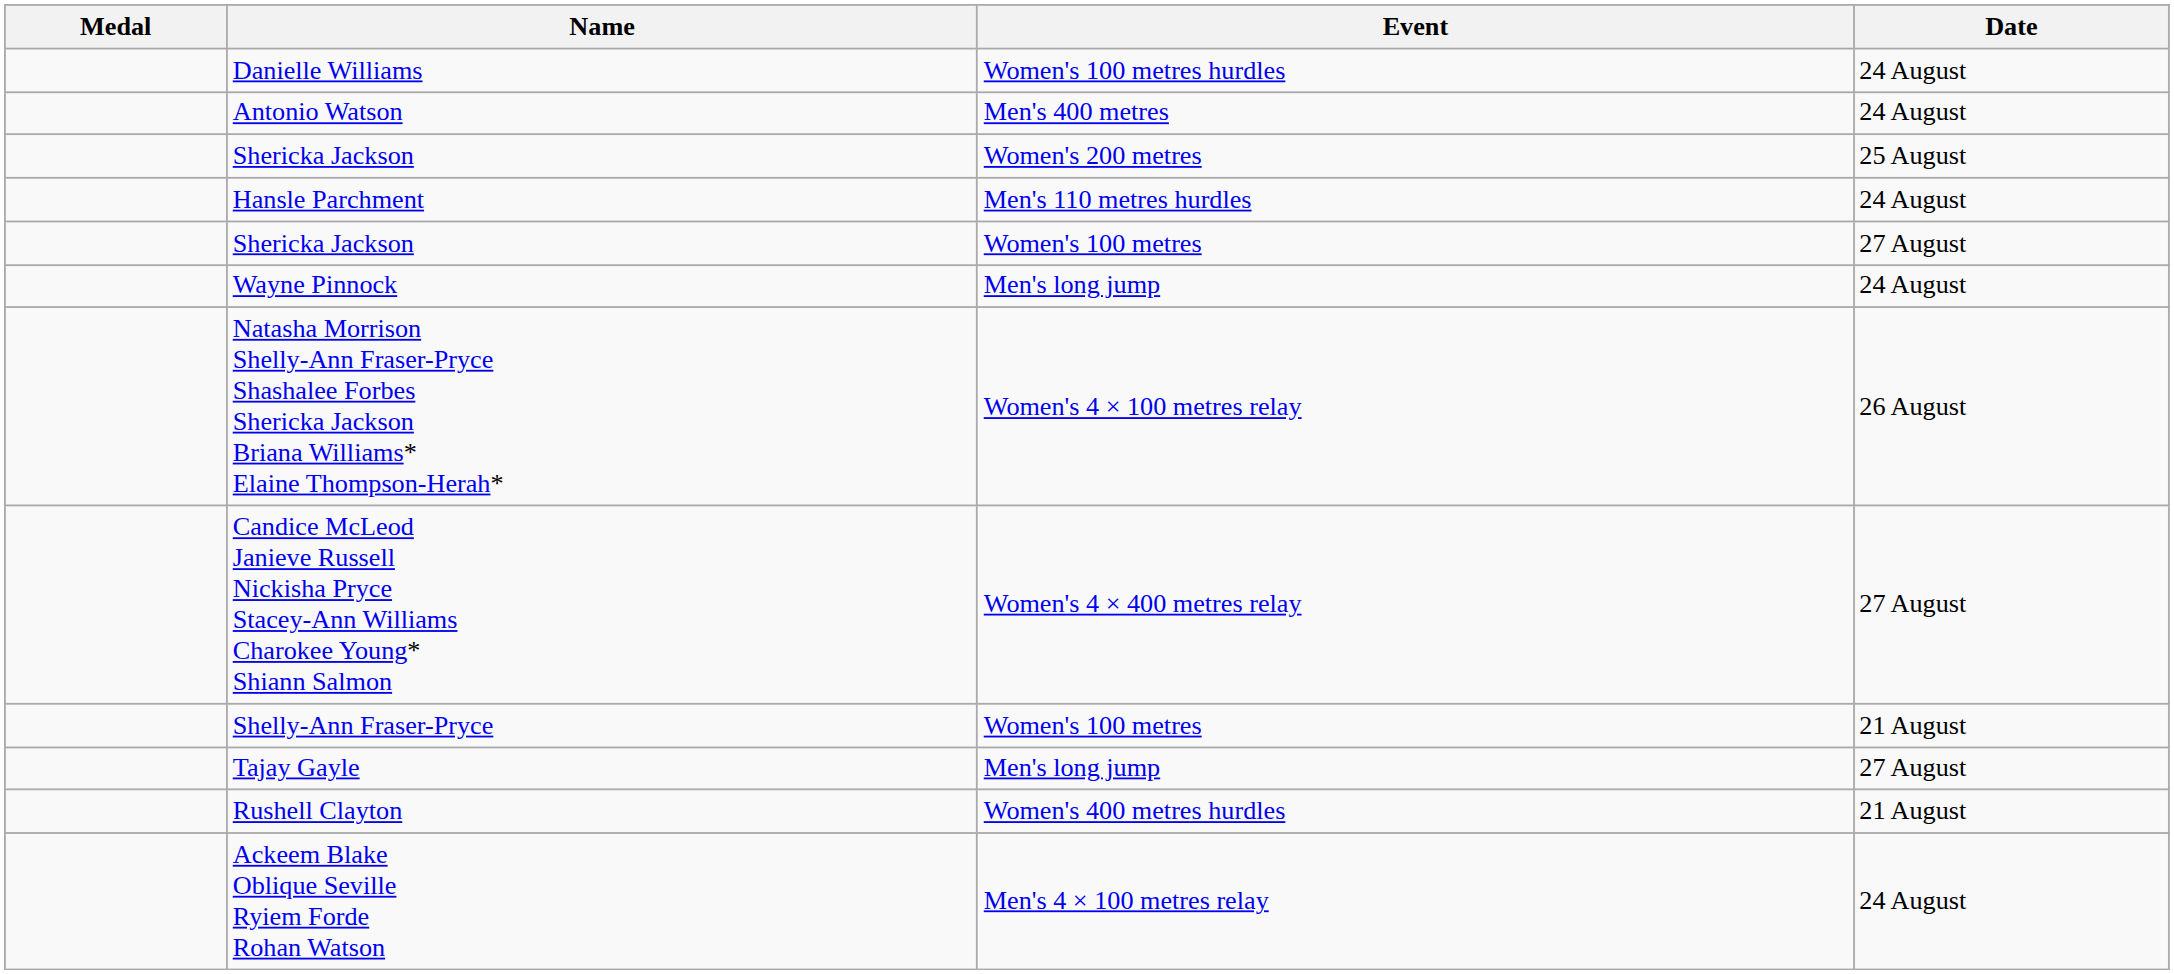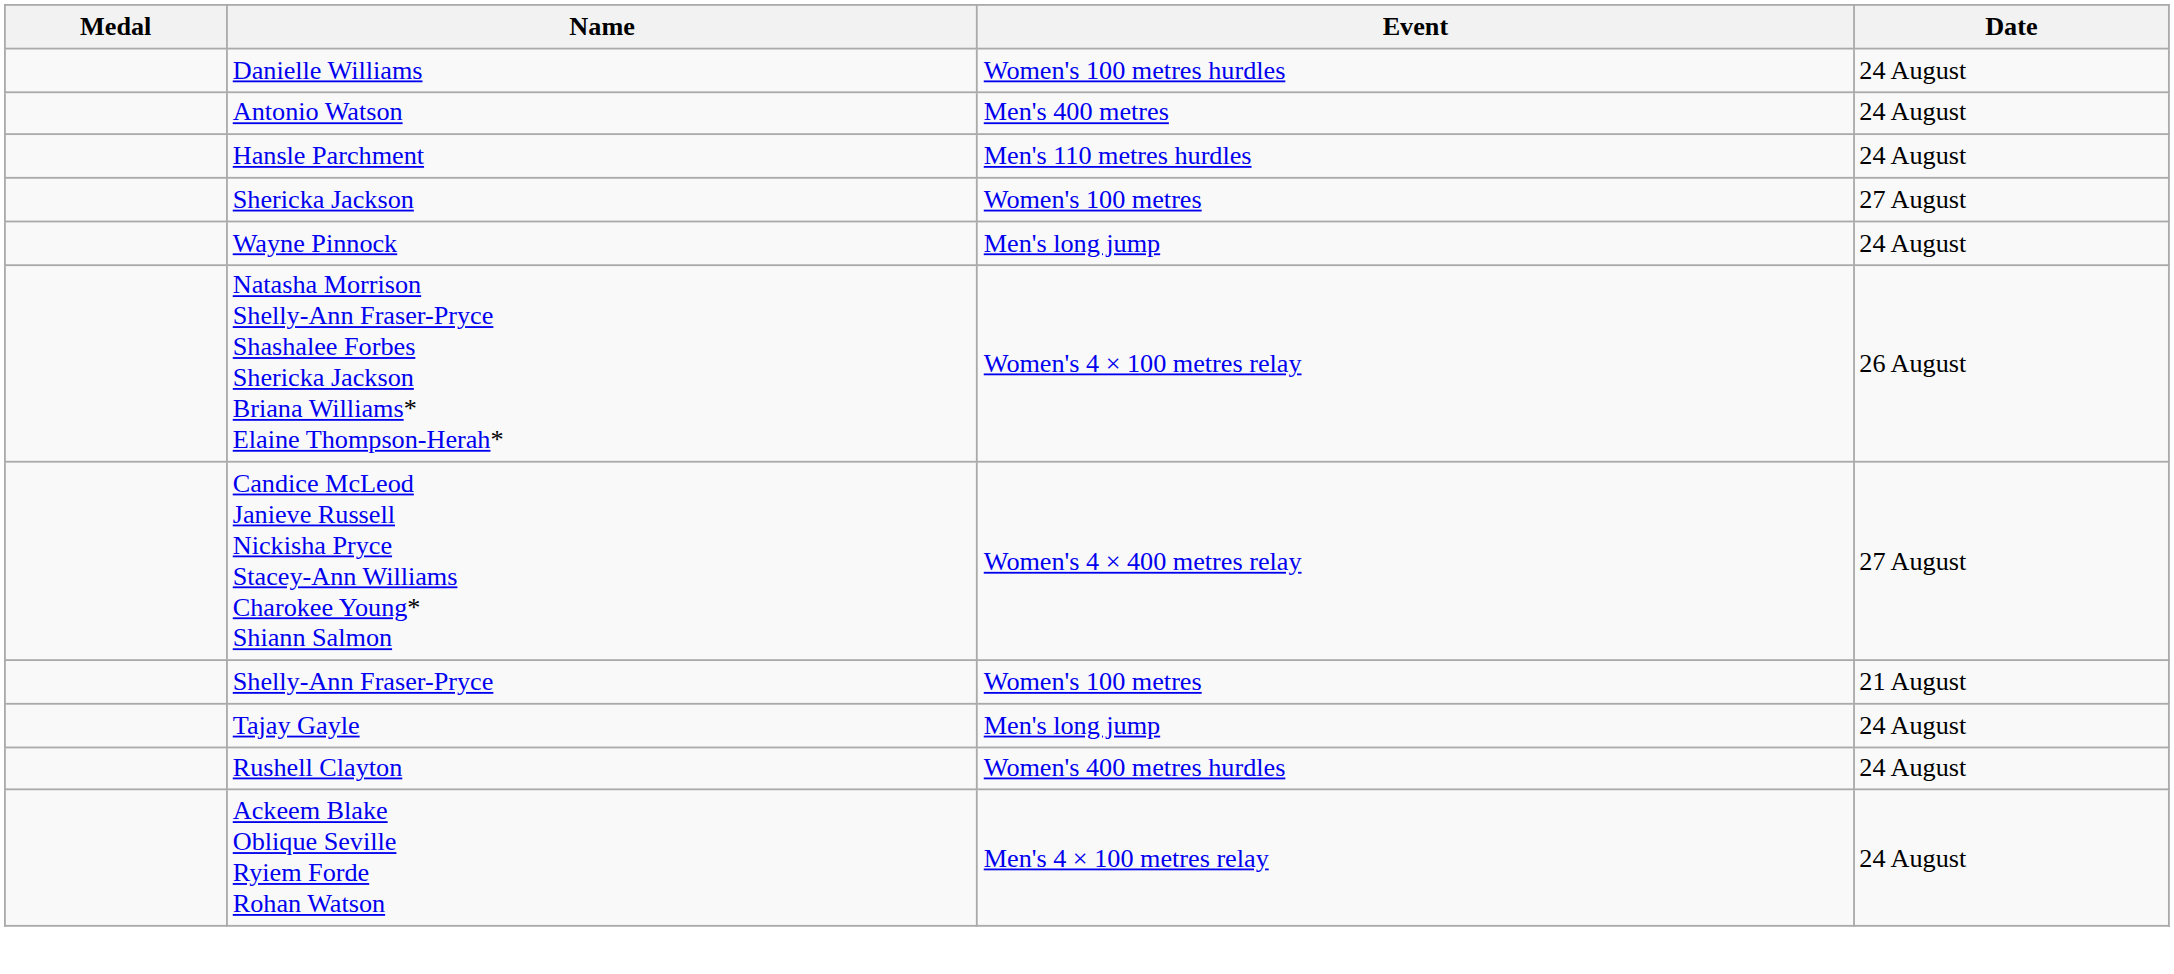- row: Shericka Jackson | Women's 200 metres | 25 August
Tajay Gayle | Date: 27 August -> 24 August
Rushell Clayton | Date: 21 August -> 24 August
